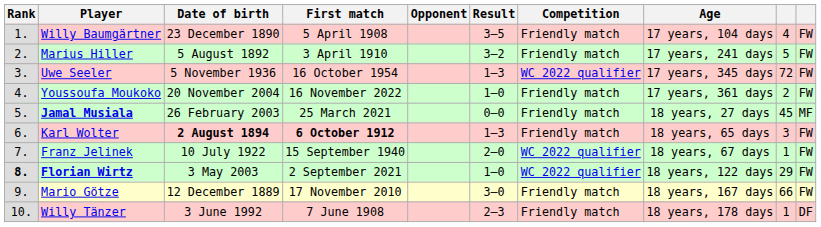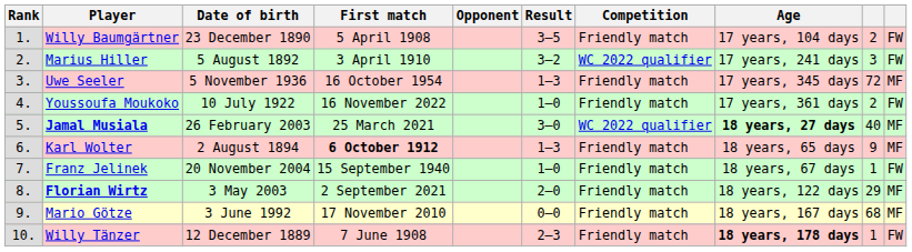Willy Baumgärtner | column 9: 4 -> 2
Marius Hiller | Competition: Friendly match -> WC 2022 qualifier
Marius Hiller | column 9: 5 -> 3
Uwe Seeler | Competition: WC 2022 qualifier -> Friendly match
Uwe Seeler | column 10: FW -> MF
Youssoufa Moukoko | Date of birth: 20 November 2004 -> 10 July 1922
Jamal Musiala | Result: 0–0 -> 3–0
Jamal Musiala | Competition: Friendly match -> WC 2022 qualifier
Jamal Musiala | Age: normal -> bold
Jamal Musiala | column 9: 45 -> 40
Karl Wolter | Date of birth: bold -> normal
Karl Wolter | column 9: 3 -> 9
Karl Wolter | column 10: FW -> MF
Franz Jelinek | Date of birth: 10 July 1922 -> 20 November 2004
Franz Jelinek | Result: 2–0 -> 1–0
Franz Jelinek | Competition: WC 2022 qualifier -> Friendly match
Florian Wirtz | Rank: bold -> normal
Florian Wirtz | Result: 1–0 -> 2–0
Florian Wirtz | Competition: WC 2022 qualifier -> Friendly match
Florian Wirtz | column 10: FW -> MF
Mario Götze | Date of birth: 12 December 1889 -> 3 June 1992
Mario Götze | Result: 3–0 -> 0–0
Mario Götze | column 9: 66 -> 68
Mario Götze | column 10: FW -> MF
Willy Tänzer | Date of birth: 3 June 1992 -> 12 December 1889
Willy Tänzer | Age: normal -> bold
Willy Tänzer | column 10: DF -> FW
